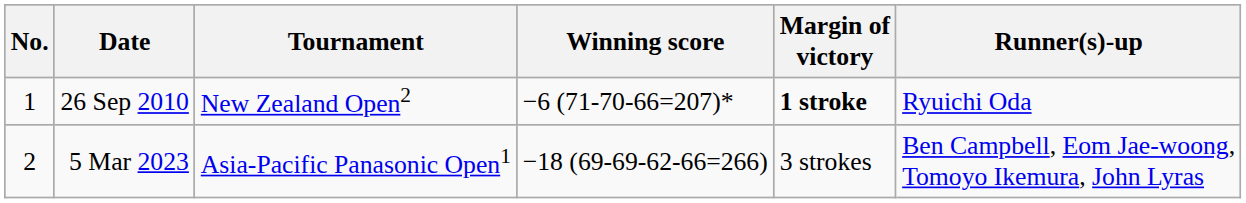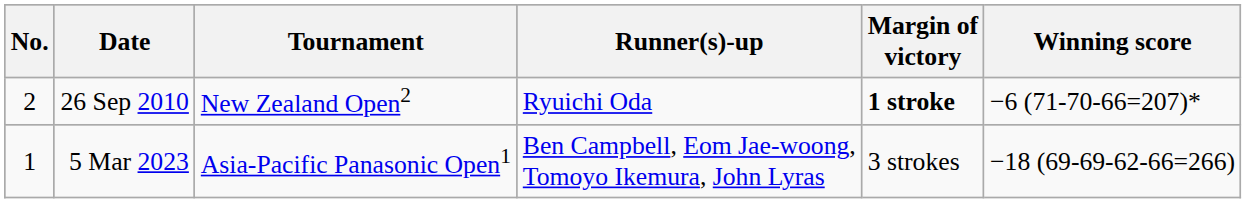columns swapped: Winning score <-> Runner(s)-up
26 Sep 2010 | No.: 1 -> 2
5 Mar 2023 | No.: 2 -> 1
